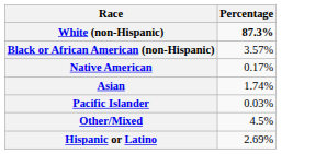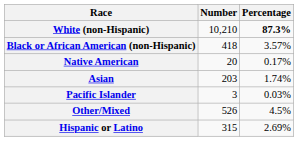+ column: Number | 10,210 | 418 | 20 | 203 | 3 | 526 | 315
